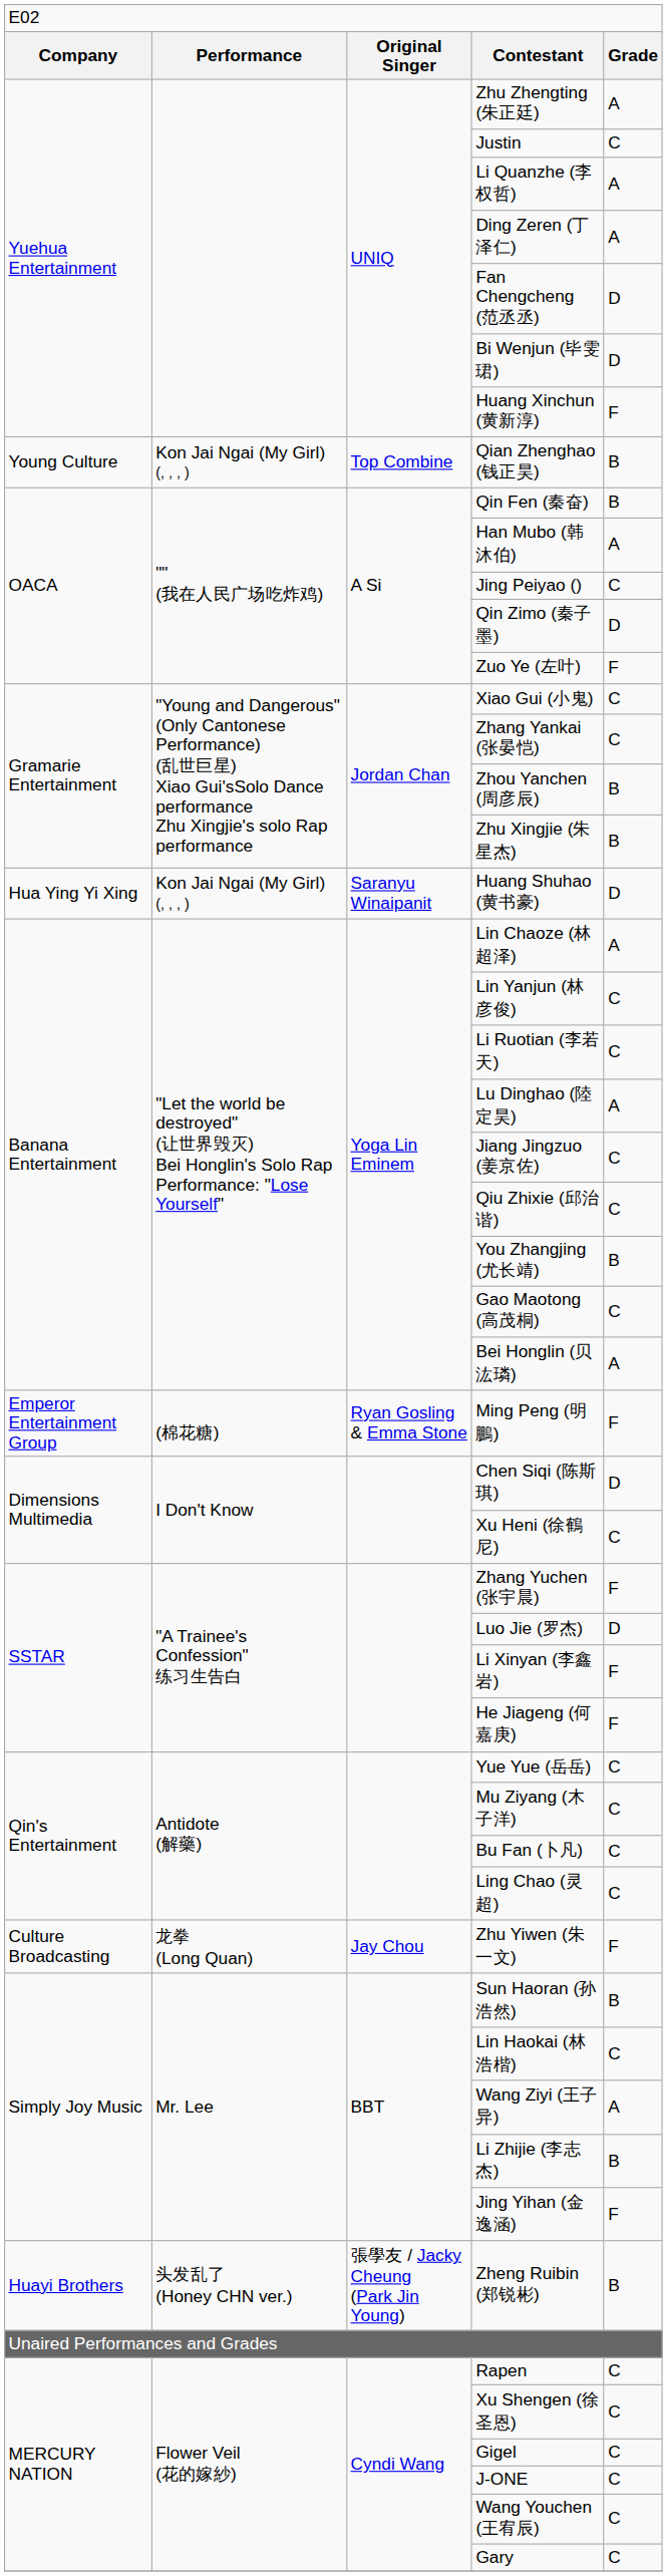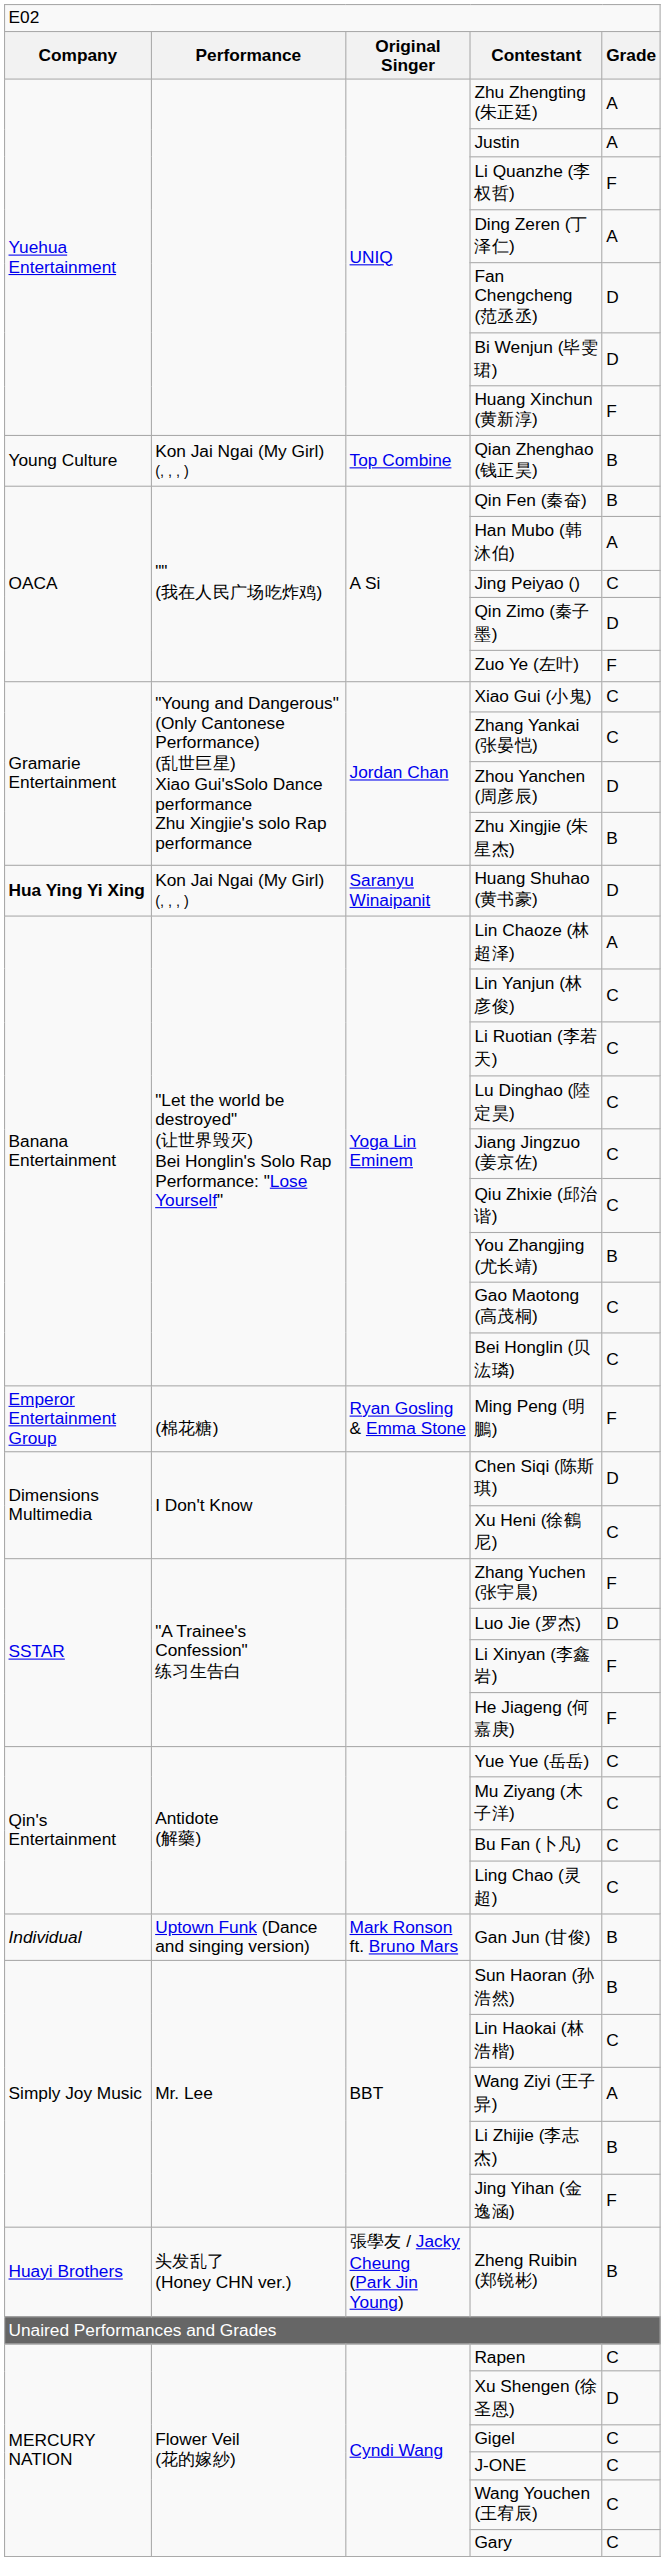Justin | column 5: C -> A
Li Quanzhe (李权哲) | column 5: A -> F
Zhou Yanchen (周彦辰) | column 5: B -> D
Huang Shuhao (黄书豪) | column 1: normal -> bold
Lu Dinghao (陸定昊) | column 5: A -> C
Bei Honglin (贝汯璘) | column 5: A -> C
- row: Culture Broadcasting | 龙拳 (Long Quan) | Jay Chou | Zhu Yiwen (朱一文) | F
+ row: Individual | Uptown Funk (Dance and singing version) | Mark Ronson ft. Bruno Mars | Gan Jun (甘俊) | B
Xu Shengen (徐圣恩) | column 5: C -> D
